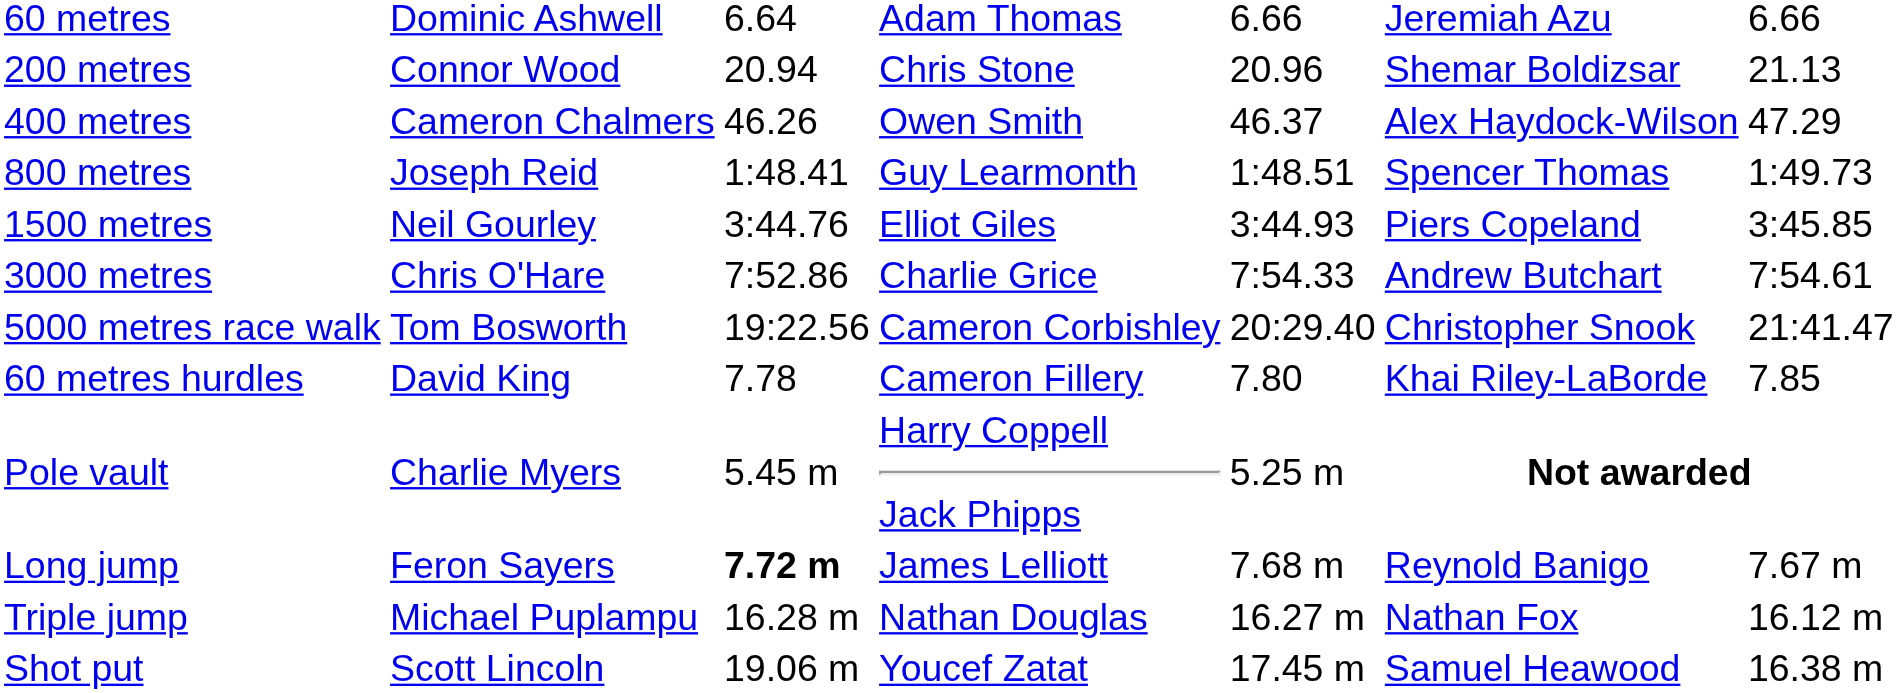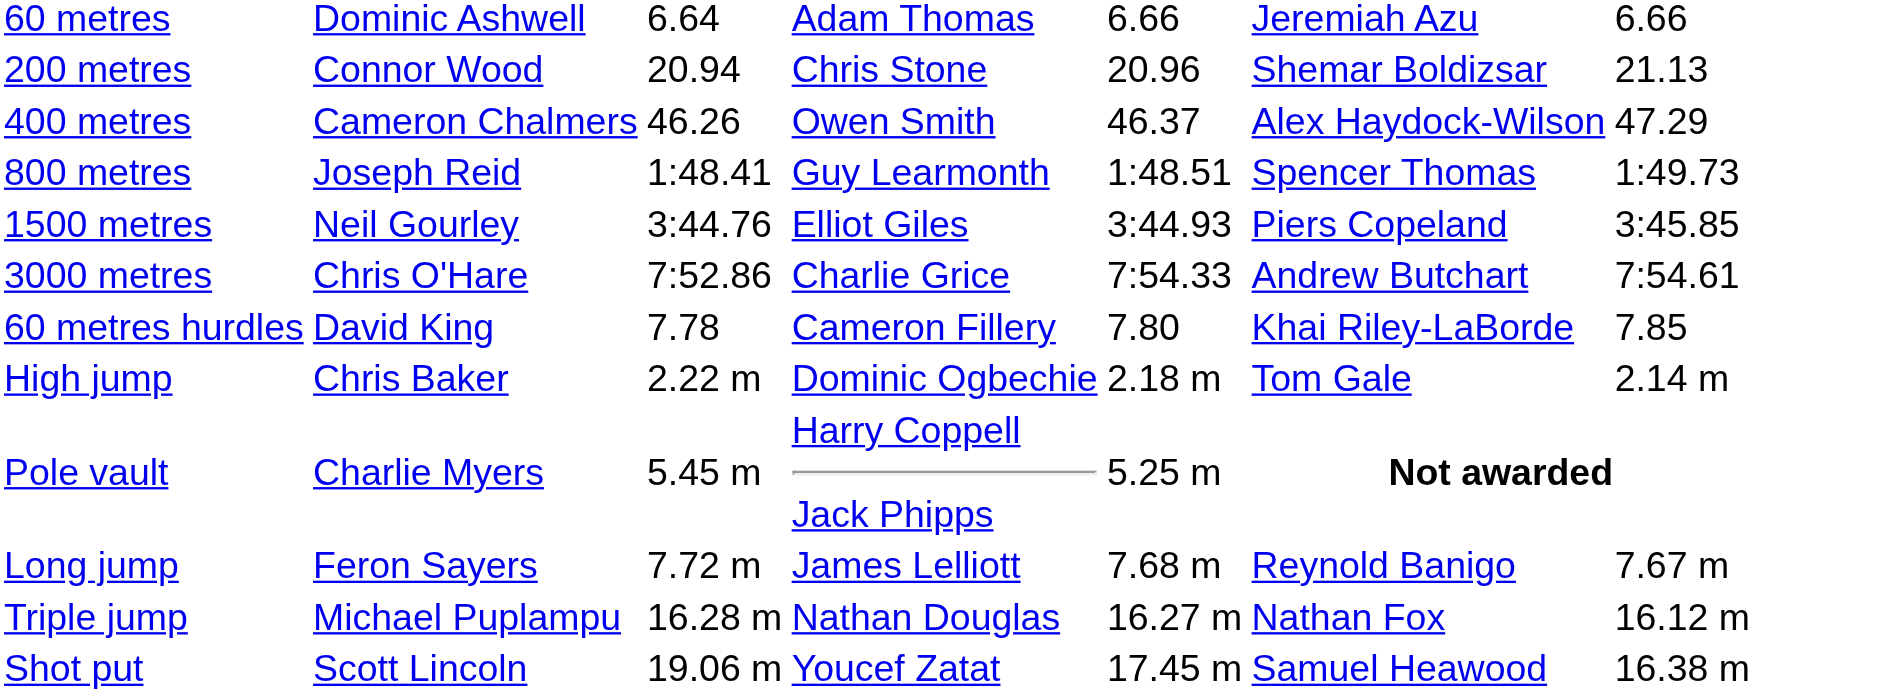- row: 5000 metres race walk | Tom Bosworth | 19:22.56 | Cameron Corbishley | 20:29.40 | Christopher Snook | 21:41.47
+ row: High jump | Chris Baker | 2.22 m | Dominic Ogbechie | 2.18 m | Tom Gale | 2.14 m
Long jump | column 3: bold -> normal
